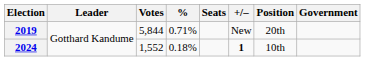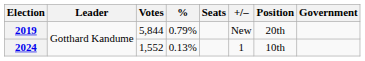2019 | %: 0.71% -> 0.79%
2024 | %: 0.18% -> 0.13%
2024 | +/–: bold -> normal
